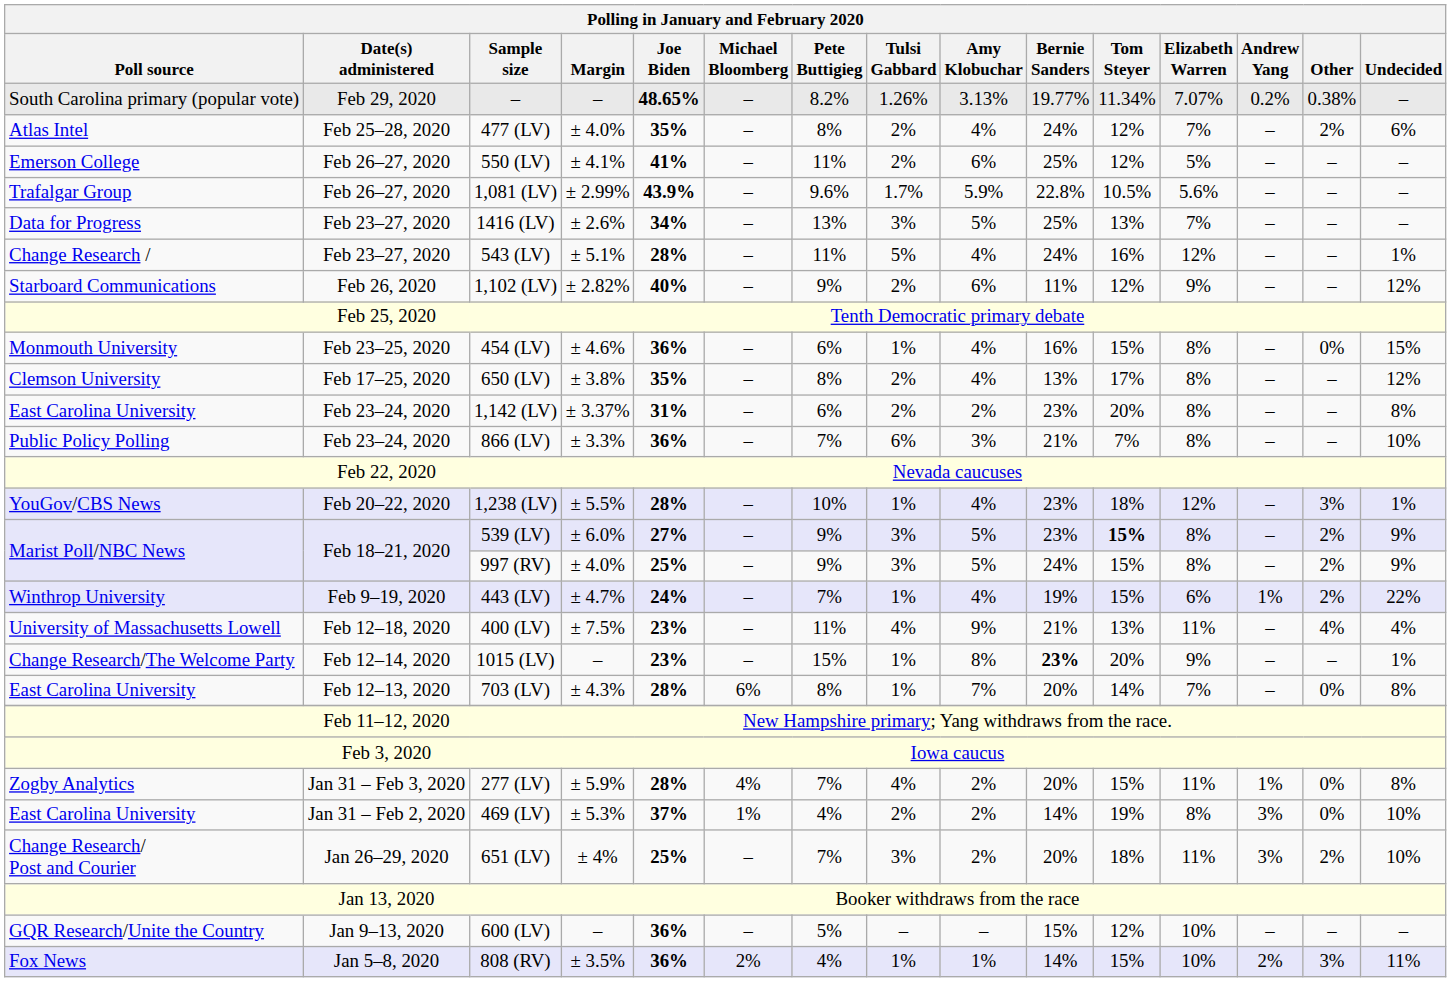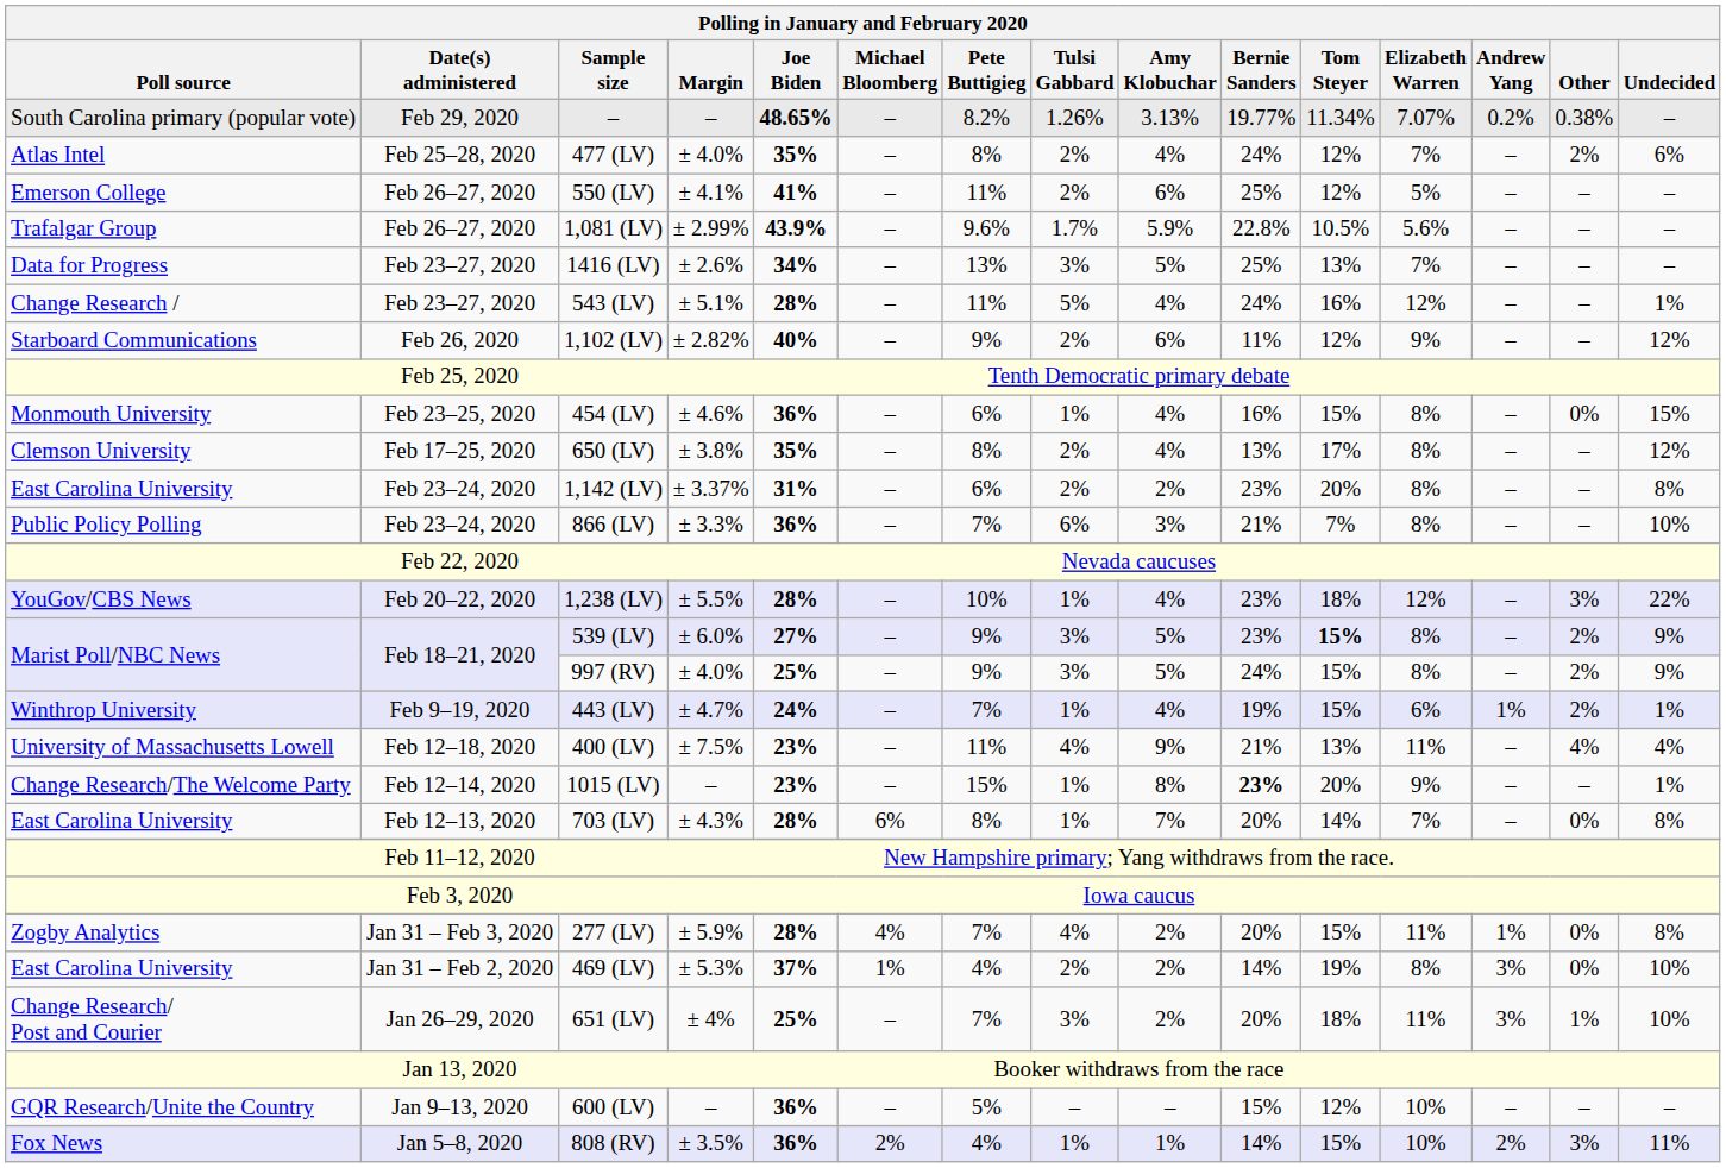1,238 (LV) | Polling in January and February 2020 / Undecided: 1% -> 22%
443 (LV) | Polling in January and February 2020 / Undecided: 22% -> 1%
651 (LV) | Polling in January and February 2020 / Other: 2% -> 1%
